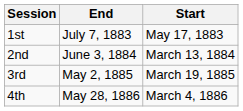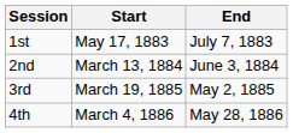columns swapped: Start <-> End
